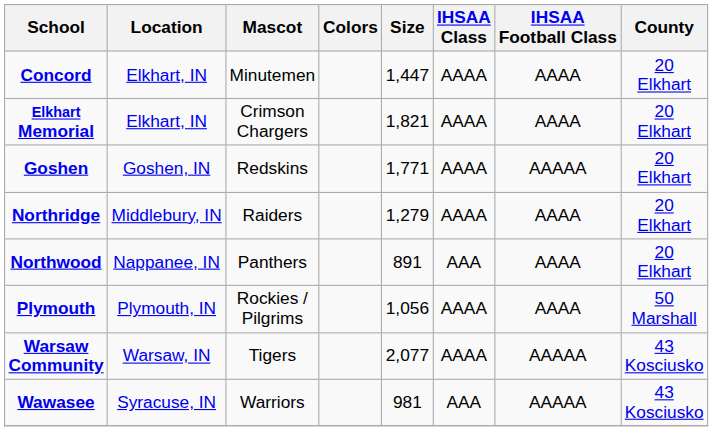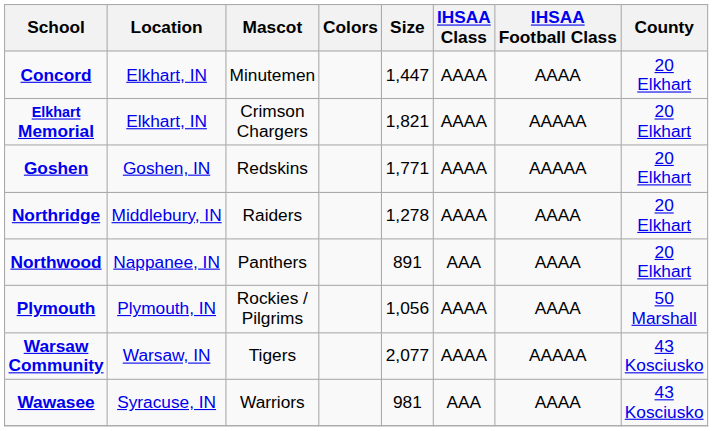Elkhart Memorial | IHSAA Football Class: AAAA -> AAAAA
Northridge | Size: 1,279 -> 1,278
Wawasee | IHSAA Football Class: AAAAA -> AAAA
